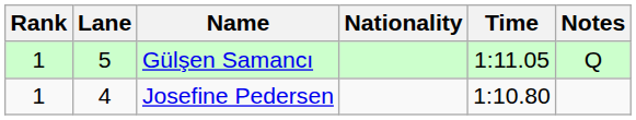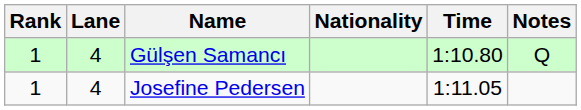Gülşen Samancı | Lane: 5 -> 4
Gülşen Samancı | Time: 1:11.05 -> 1:10.80
Josefine Pedersen | Time: 1:10.80 -> 1:11.05
